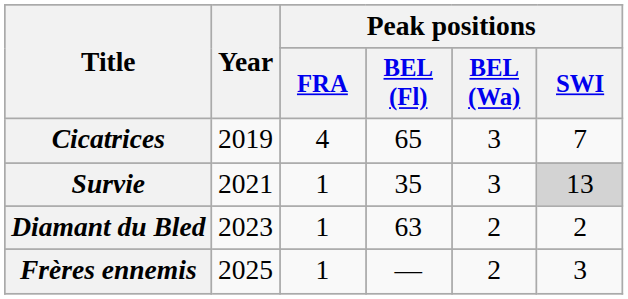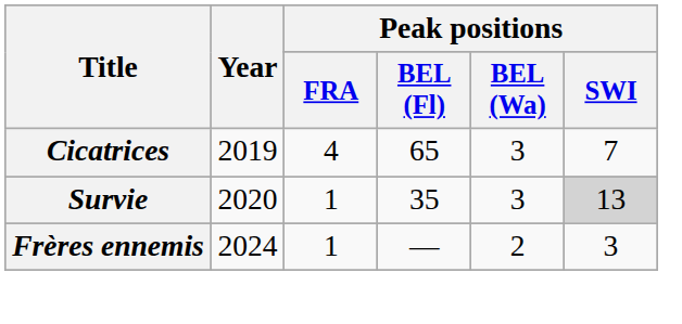Survie | Year: 2021 -> 2020
- row: Diamant du Bled | 2023 | 1 | 63 | 2 | 2
Frères ennemis | Year: 2025 -> 2024
